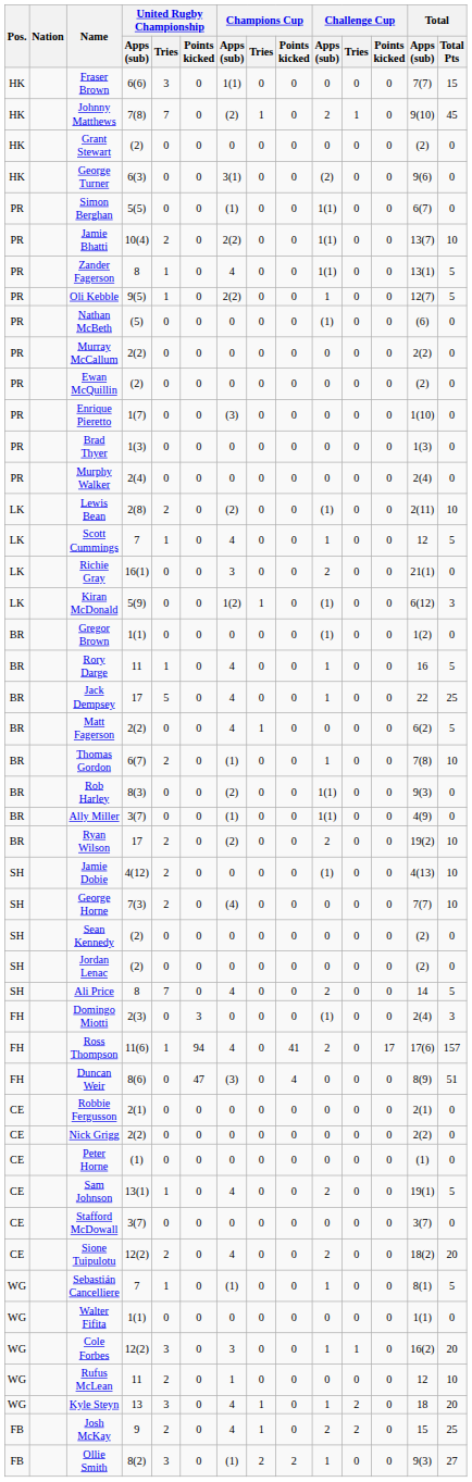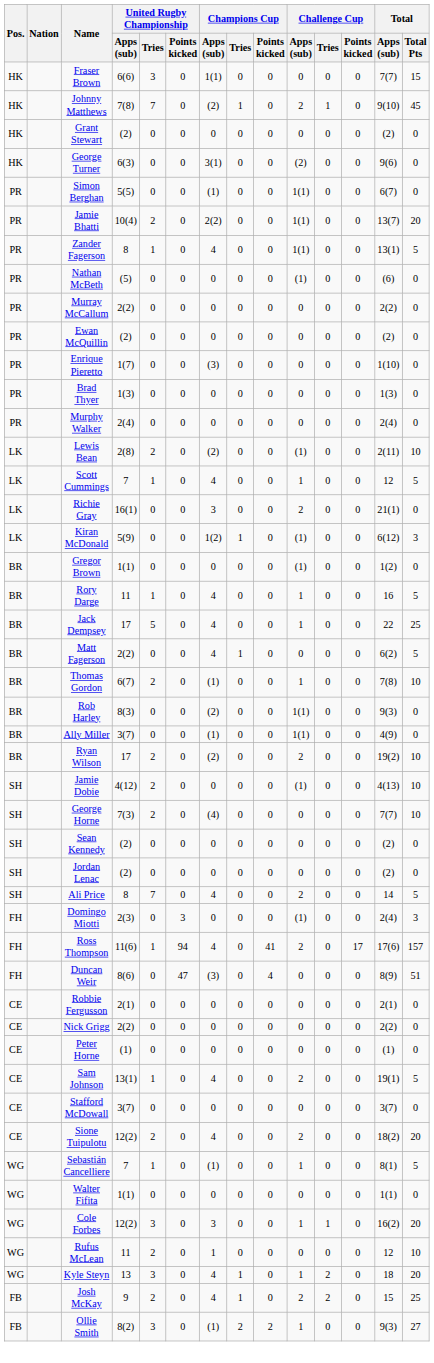Jamie Bhatti | Total / Total Pts: 10 -> 20
- row: PR | Oli Kebble | 9(5) | 1 | 0 | 2(2) | 0 | 0 | 1 | 0 | 0 | 12(7) | 5
